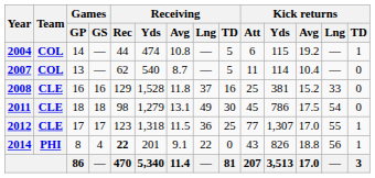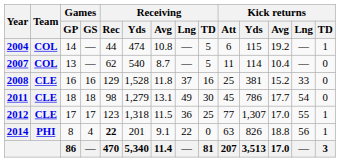2011 | Kick returns / Avg: 17.5 -> 17.7
2014 | Kick returns / Att: 43 -> 63
